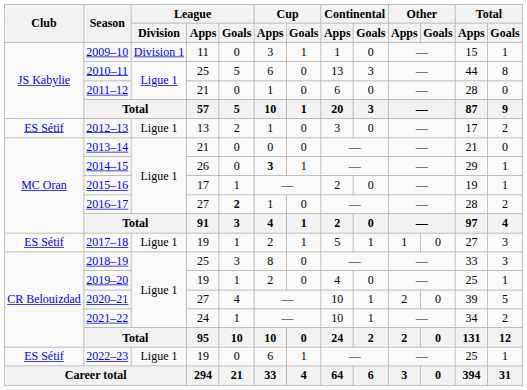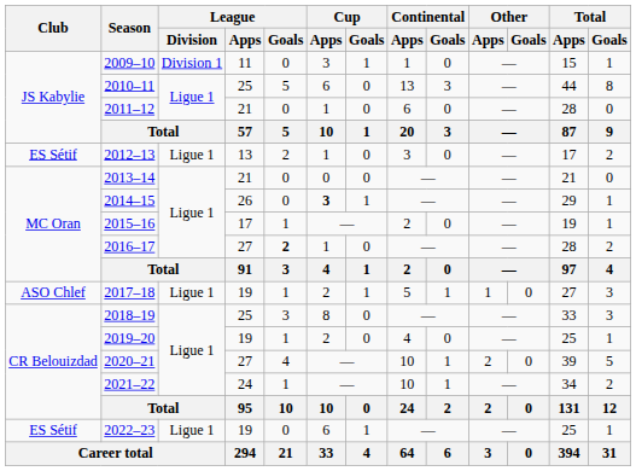2017–18 | Club: ES Sétif -> ASO Chlef
